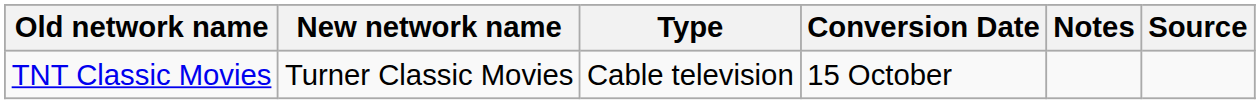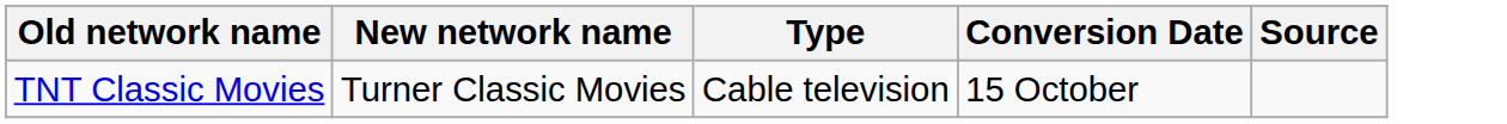- column: Notes
